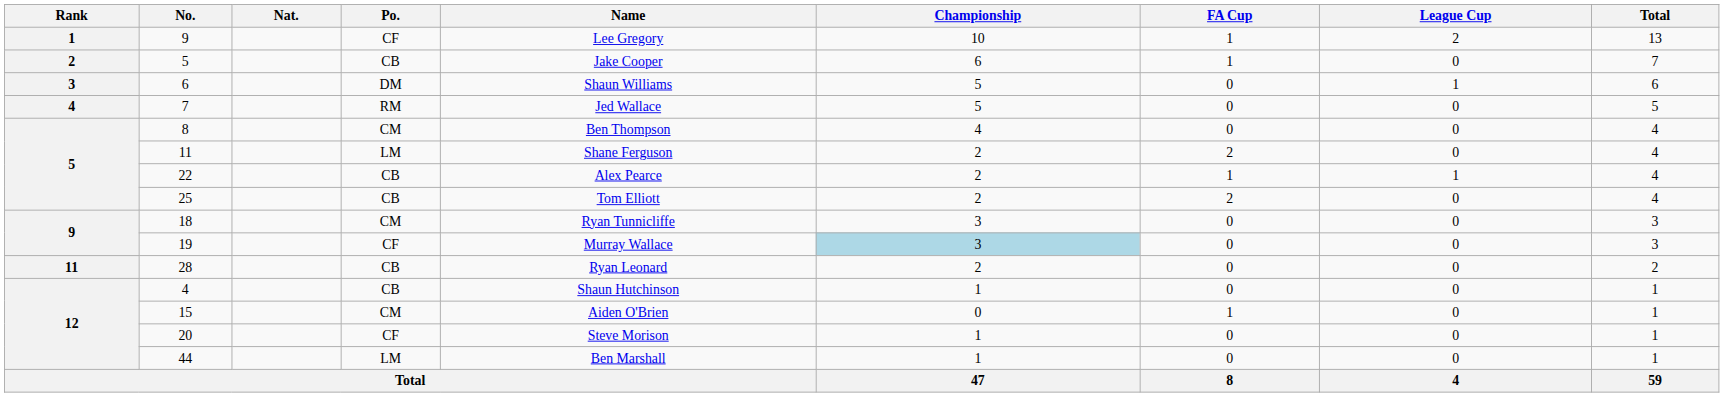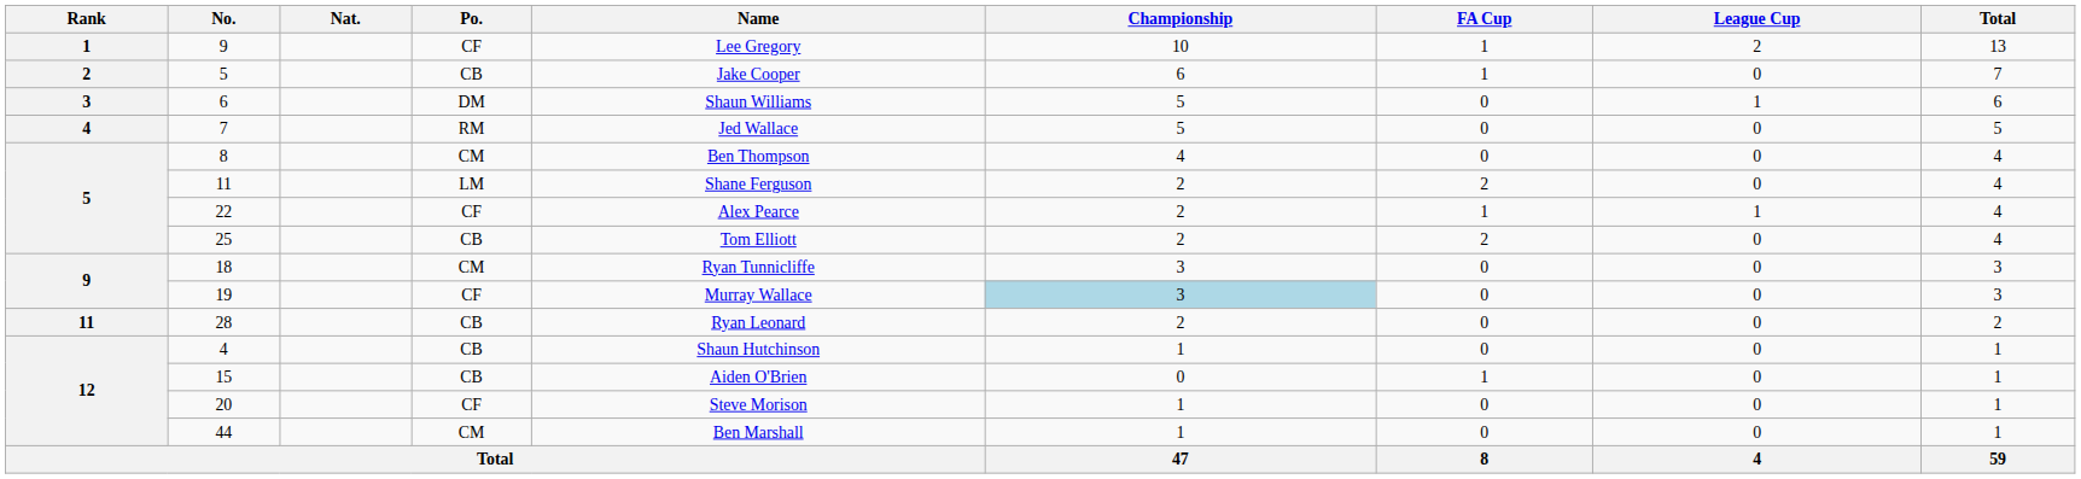22 | Po.: CB -> CF
15 | Po.: CM -> CB
44 | Po.: LM -> CM
